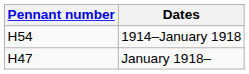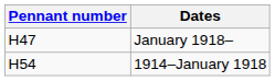rows swapped: 1914–January 1918 <-> January 1918–
